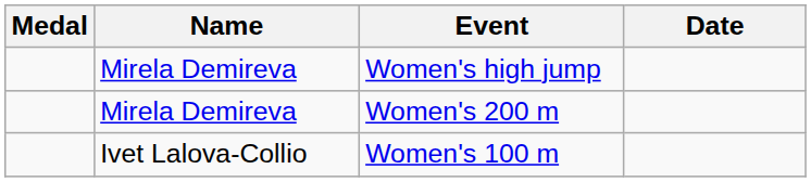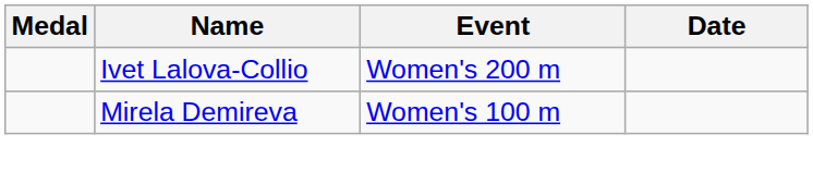- row: Mirela Demireva | Women's high jump
Women's 200 m | Name: Mirela Demireva -> Ivet Lalova-Collio
Women's 100 m | Name: Ivet Lalova-Collio -> Mirela Demireva
